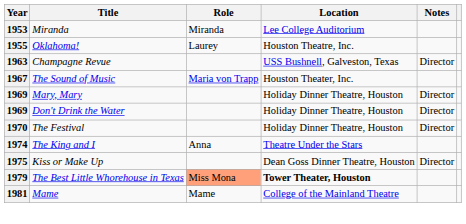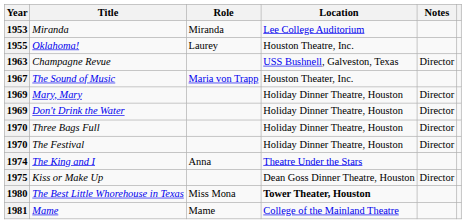+ row: 1970 | Three Bags Full | Holiday Dinner Theatre, Houston | Director
The Best Little Whorehouse in Texas | Year: 1979 -> 1980
The Best Little Whorehouse in Texas | Role: lightsalmon background -> no background
